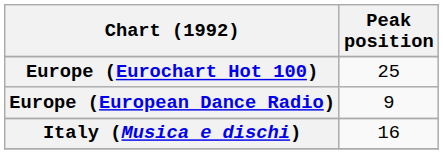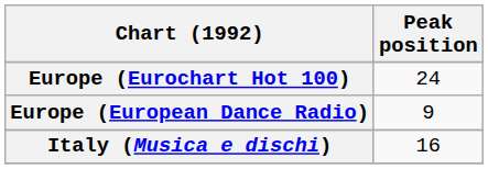Europe (Eurochart Hot 100) | Peak position: 25 -> 24
